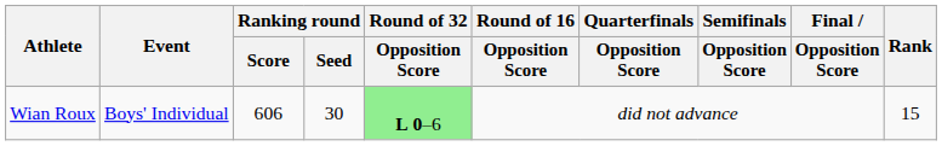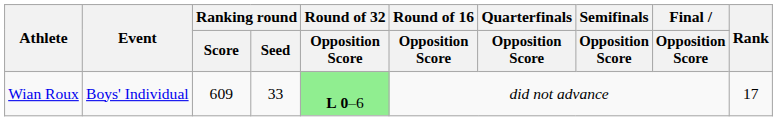Wian Roux | Ranking round / Score: 606 -> 609
Wian Roux | Ranking round / Seed: 30 -> 33
Wian Roux | Rank: 15 -> 17
